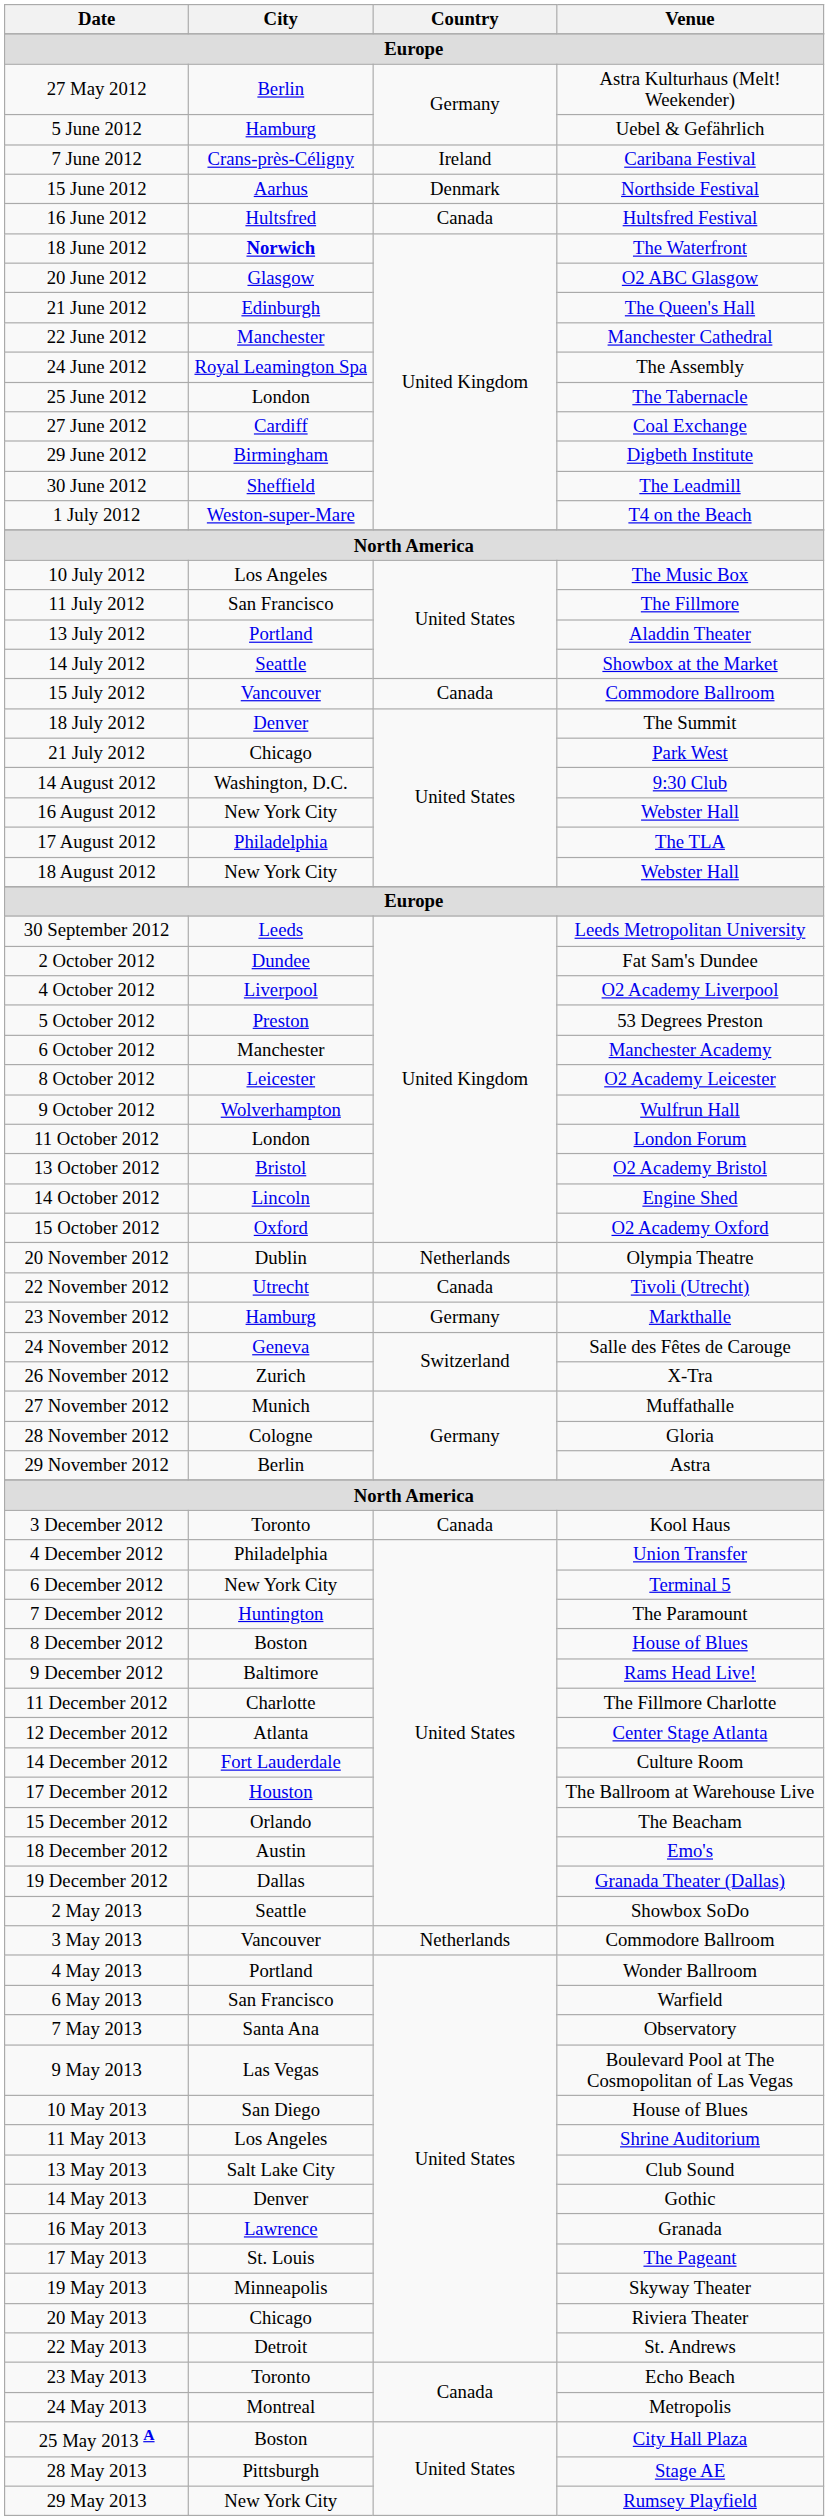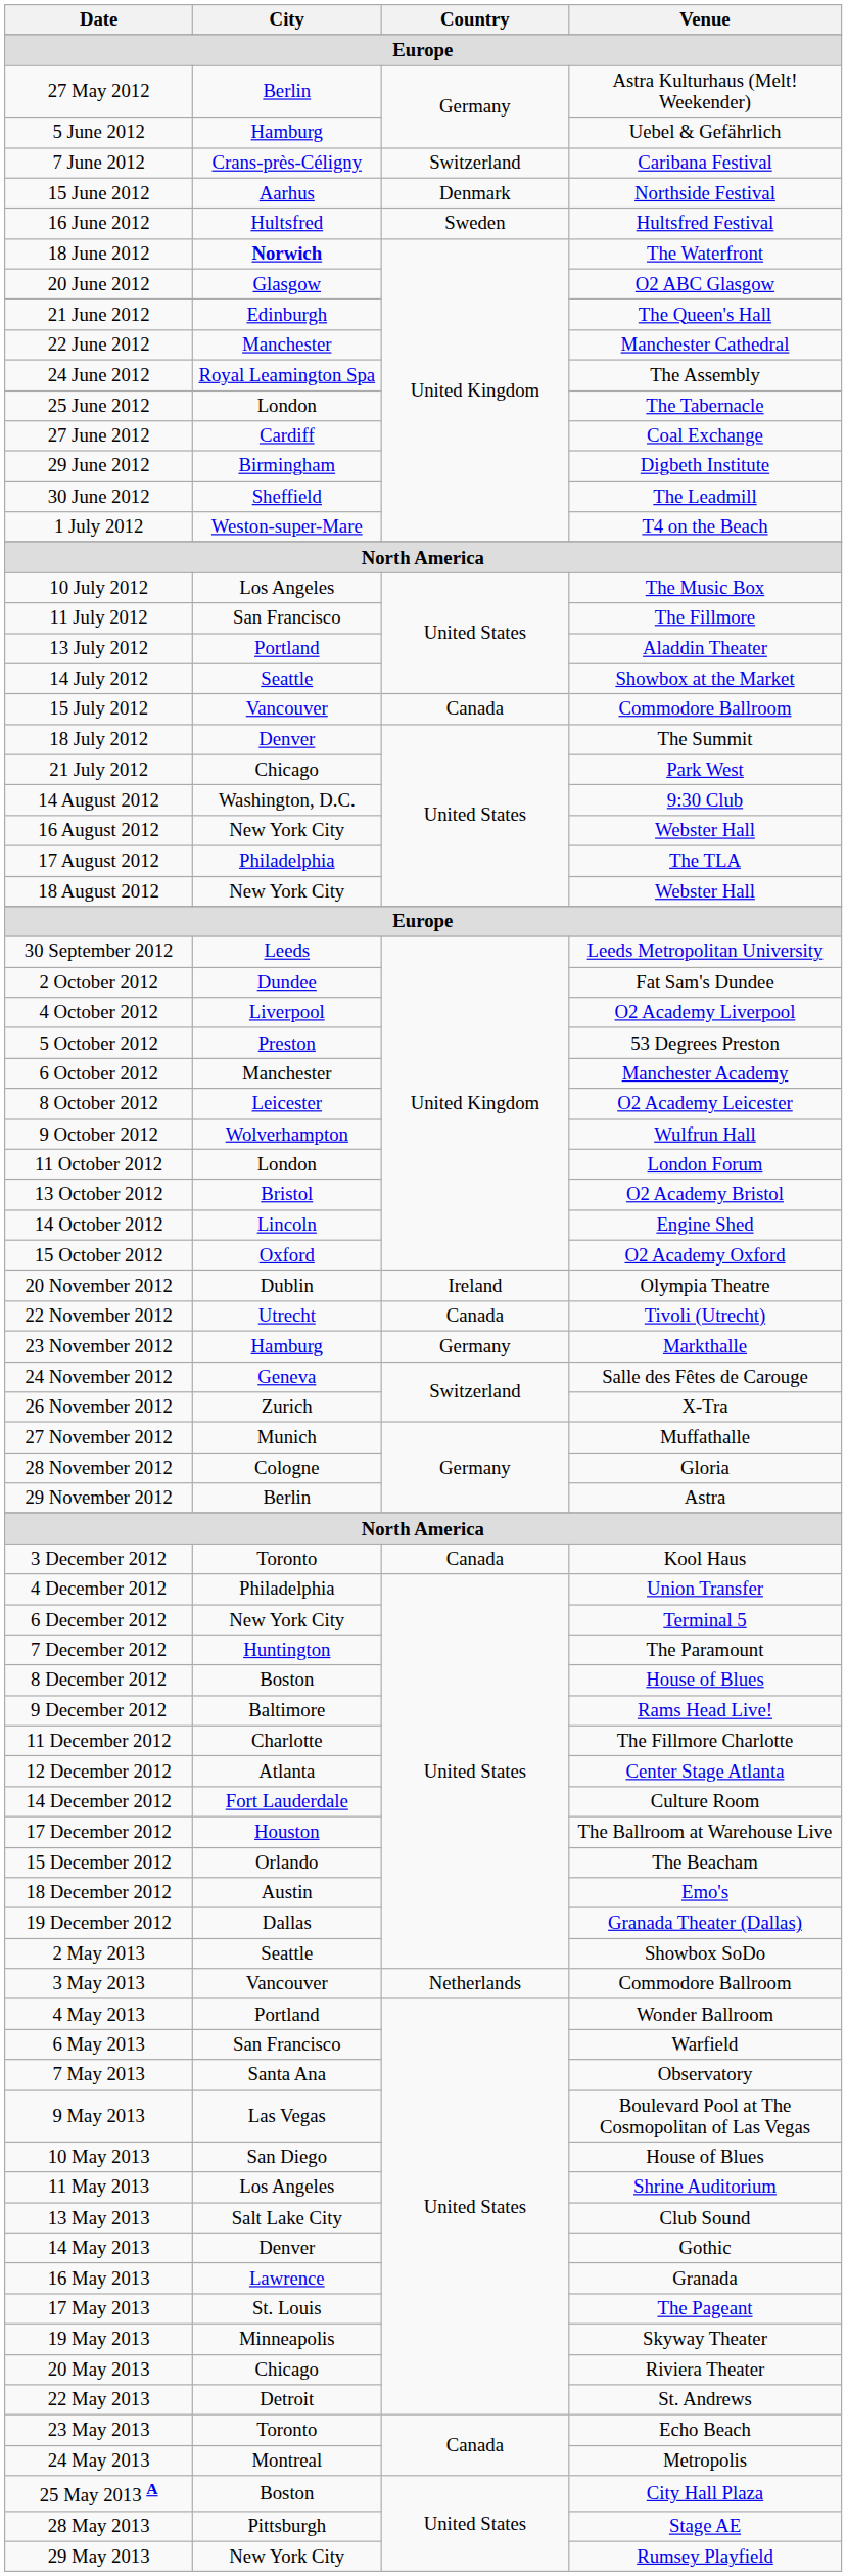7 June 2012 | Country: Ireland -> Switzerland
16 June 2012 | Country: Canada -> Sweden
20 November 2012 | Country: Netherlands -> Ireland
